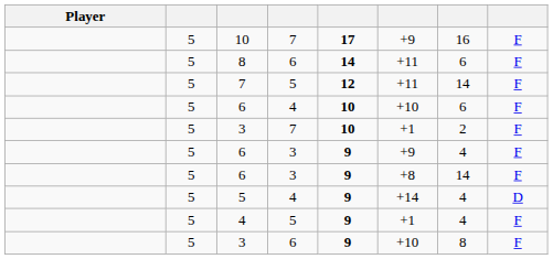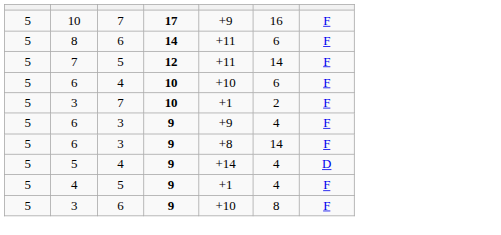- column: Player
